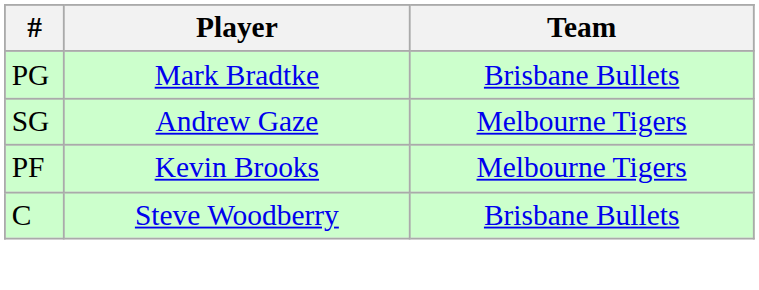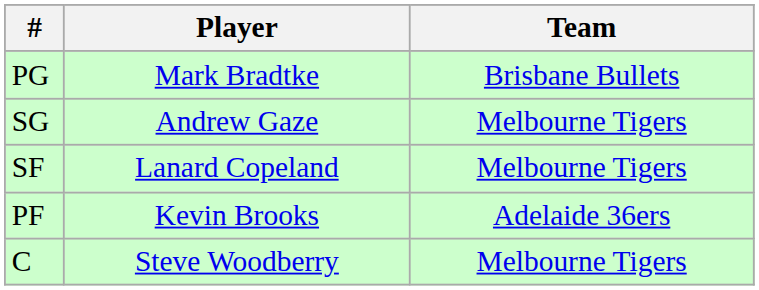+ row: SF | Lanard Copeland | Melbourne Tigers
PF | Team: Melbourne Tigers -> Adelaide 36ers
C | Team: Brisbane Bullets -> Melbourne Tigers
